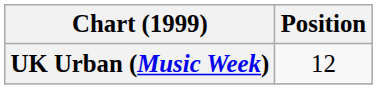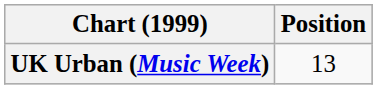UK Urban (Music Week) | Position: 12 -> 13
